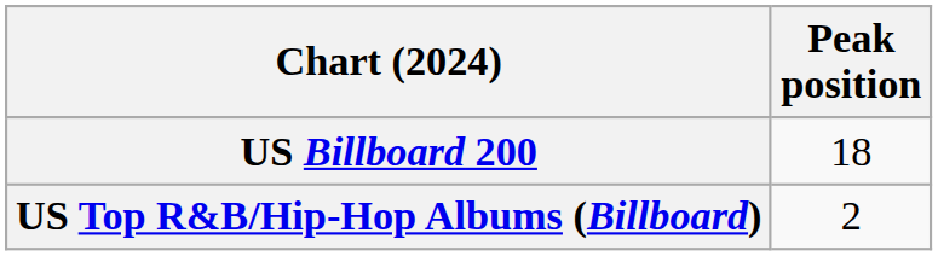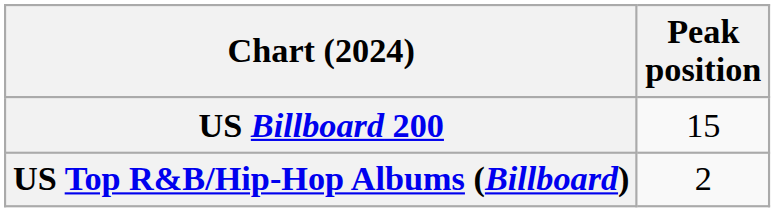US Billboard 200 | Peak position: 18 -> 15
